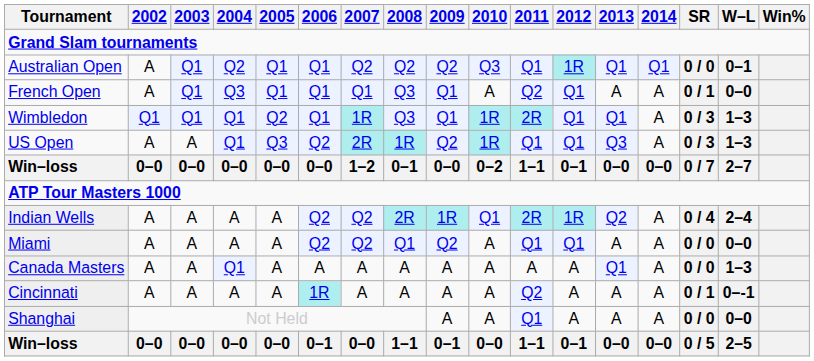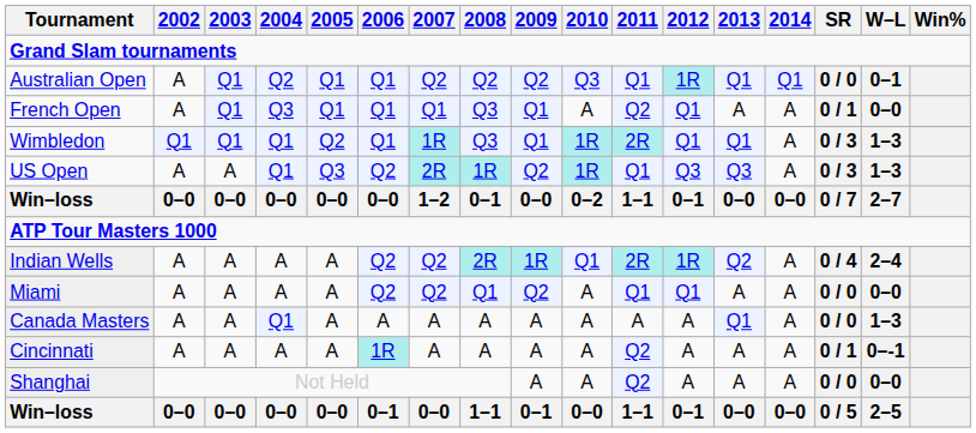US Open | 2012: Q1 -> Q3
Shanghai | 2011: Q1 -> Q2
